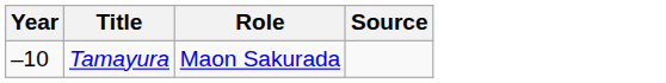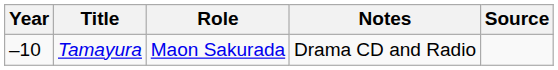+ column: Notes | Drama CD and Radio
